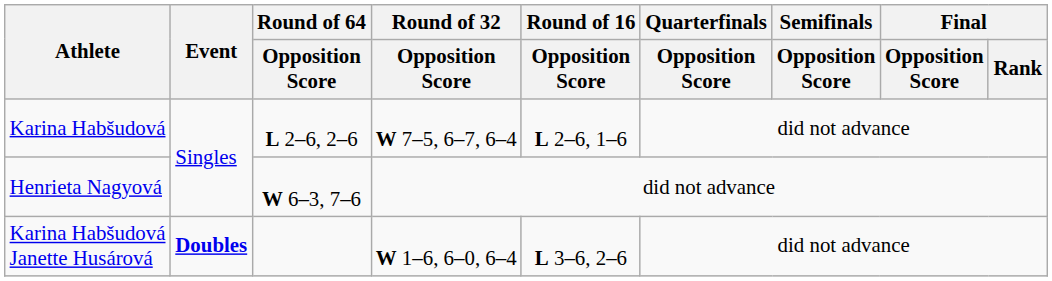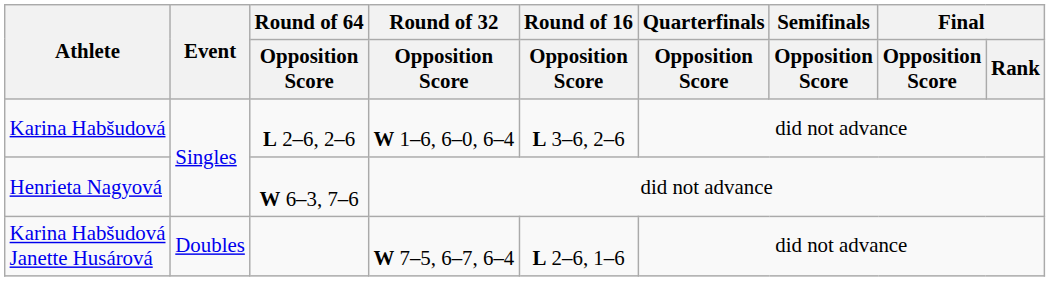Karina Habšudová | Round of 32 / Opposition Score: W 7–5, 6–7, 6–4 -> W 1–6, 6–0, 6–4
Karina Habšudová | Round of 16 / Opposition Score: L 2–6, 1–6 -> L 3–6, 2–6
Karina Habšudová Janette Husárová | Event: bold -> normal
Karina Habšudová Janette Husárová | Round of 32 / Opposition Score: W 1–6, 6–0, 6–4 -> W 7–5, 6–7, 6–4
Karina Habšudová Janette Husárová | Round of 16 / Opposition Score: L 3–6, 2–6 -> L 2–6, 1–6
